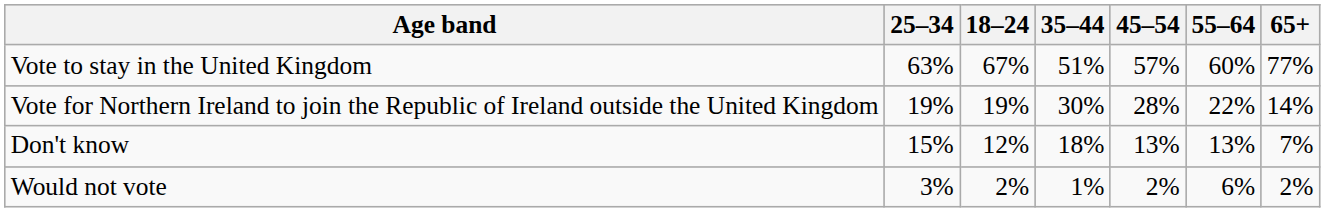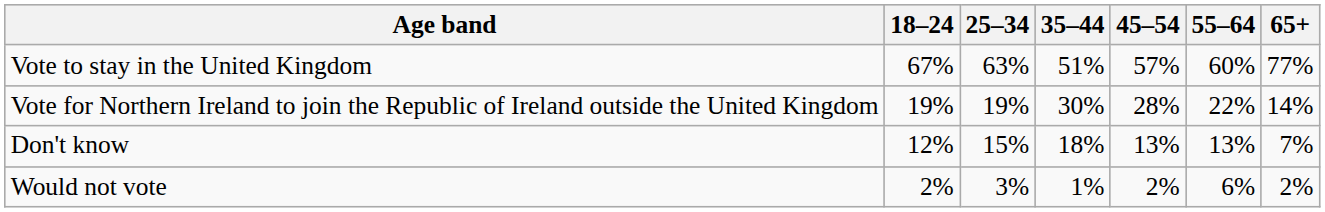columns swapped: 18–24 <-> 25–34
